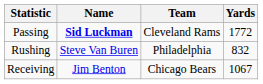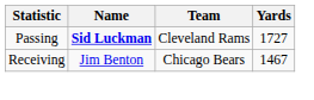Passing | Yards: 1772 -> 1727
- row: Rushing | Steve Van Buren | Philadelphia | 832
Receiving | Yards: 1067 -> 1467
